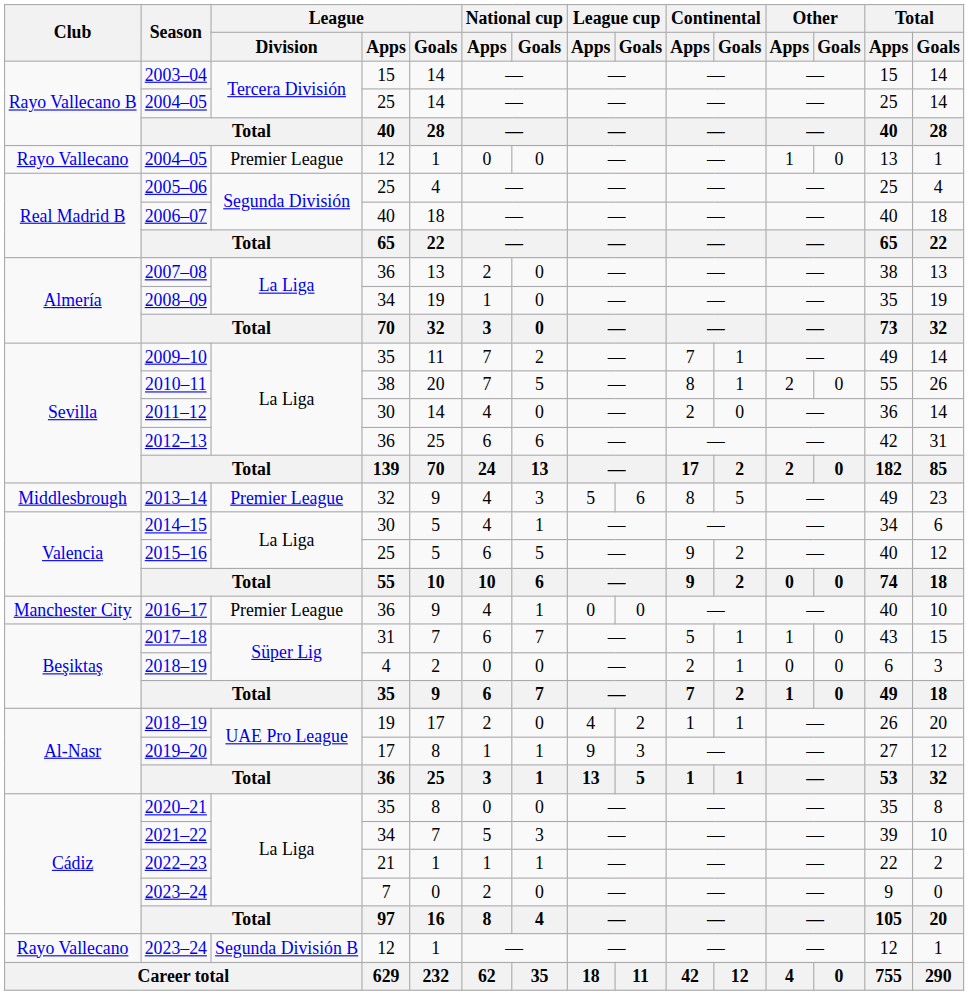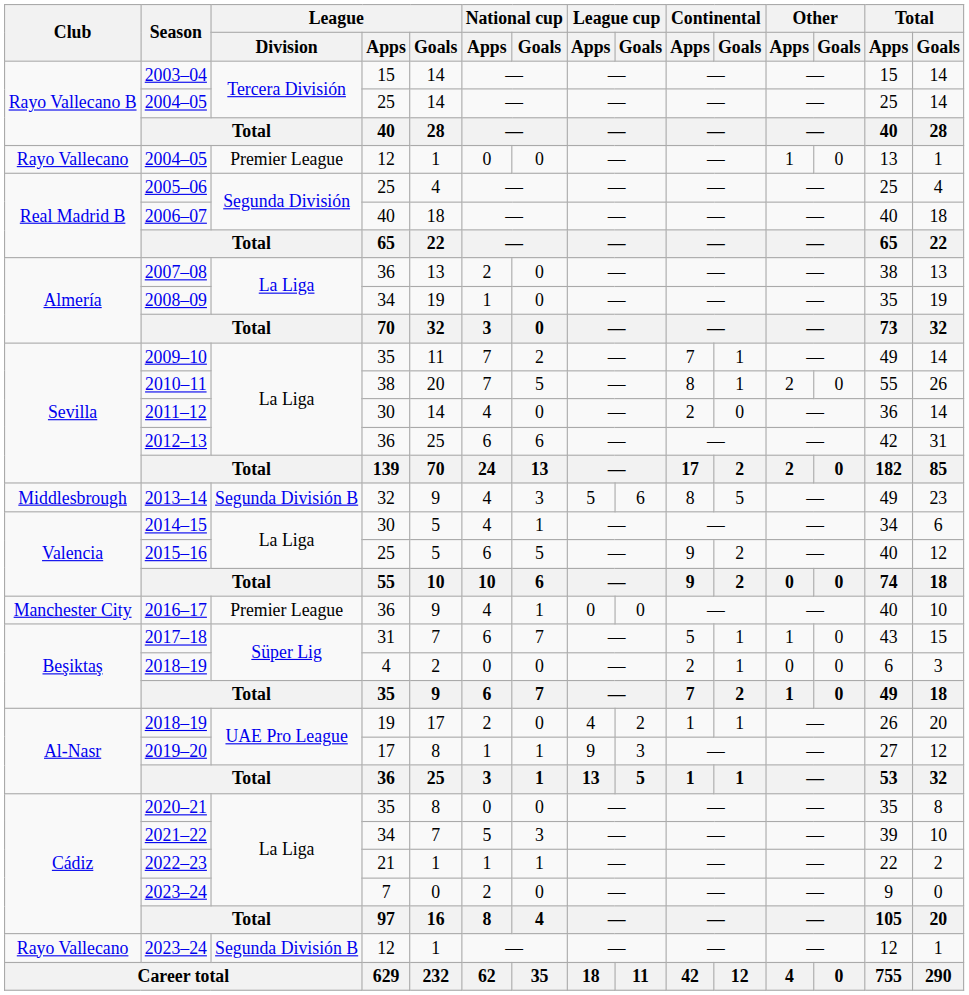2013–14 | League / Division: Premier League -> Segunda División B
